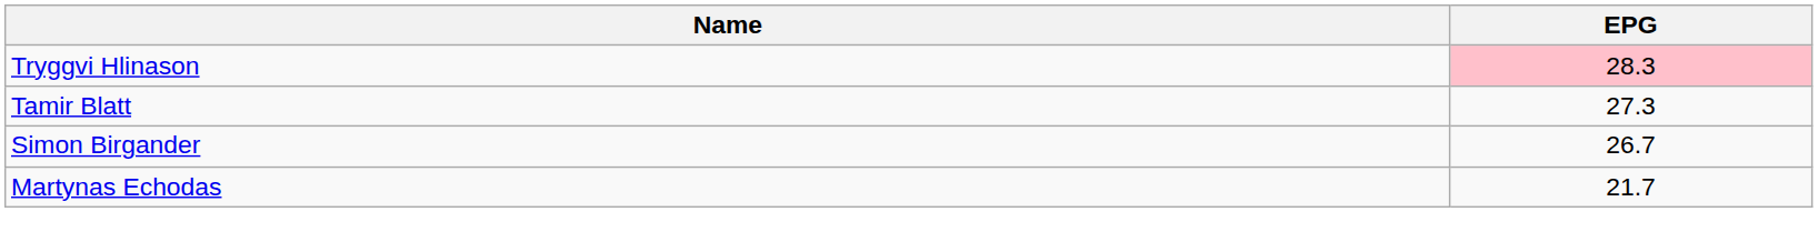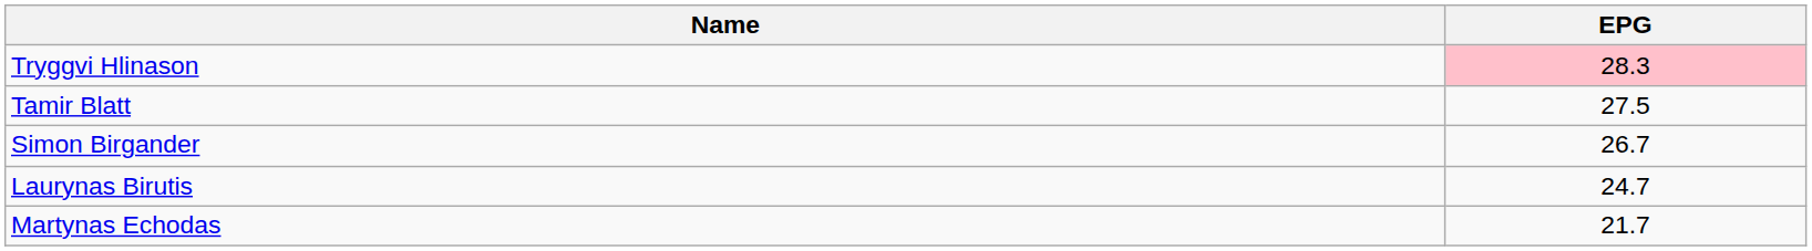Tamir Blatt | EPG: 27.3 -> 27.5
+ row: Laurynas Birutis | 24.7
